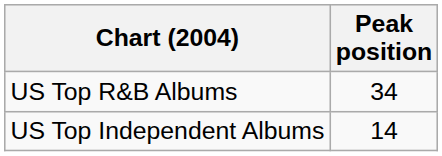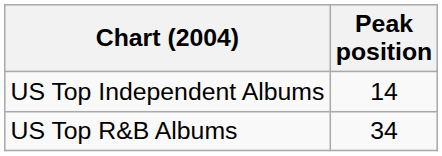rows swapped: US Top R&B Albums <-> US Top Independent Albums
